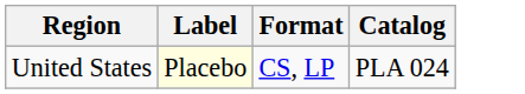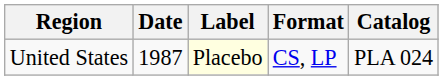+ column: Date | 1987
